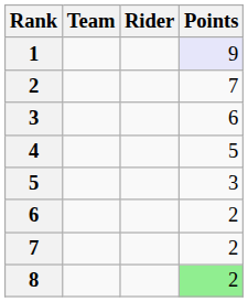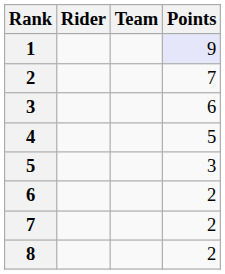columns swapped: Rider <-> Team
8 | Points: lightgreen background -> no background
